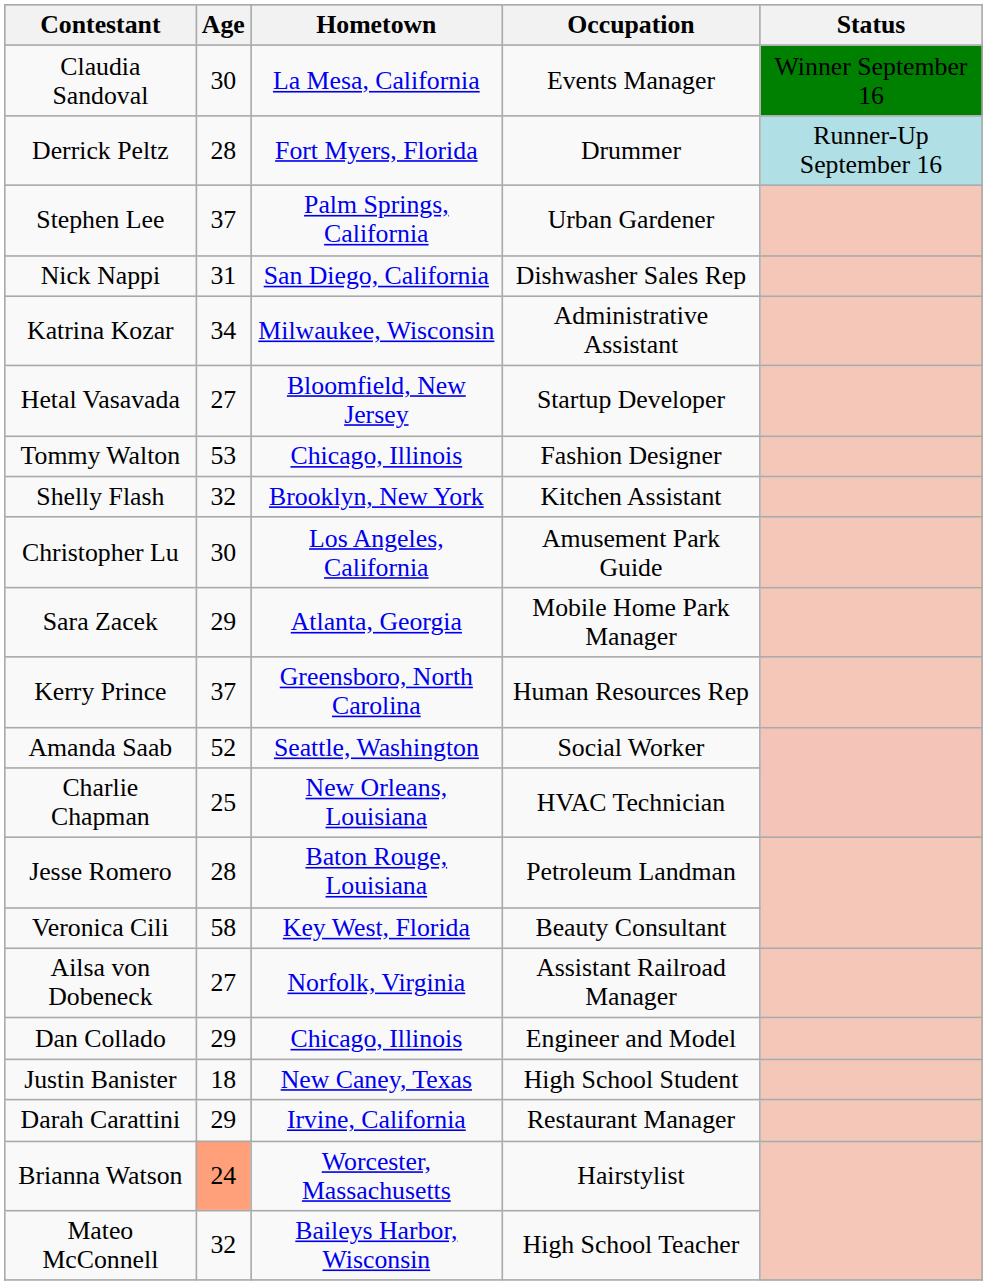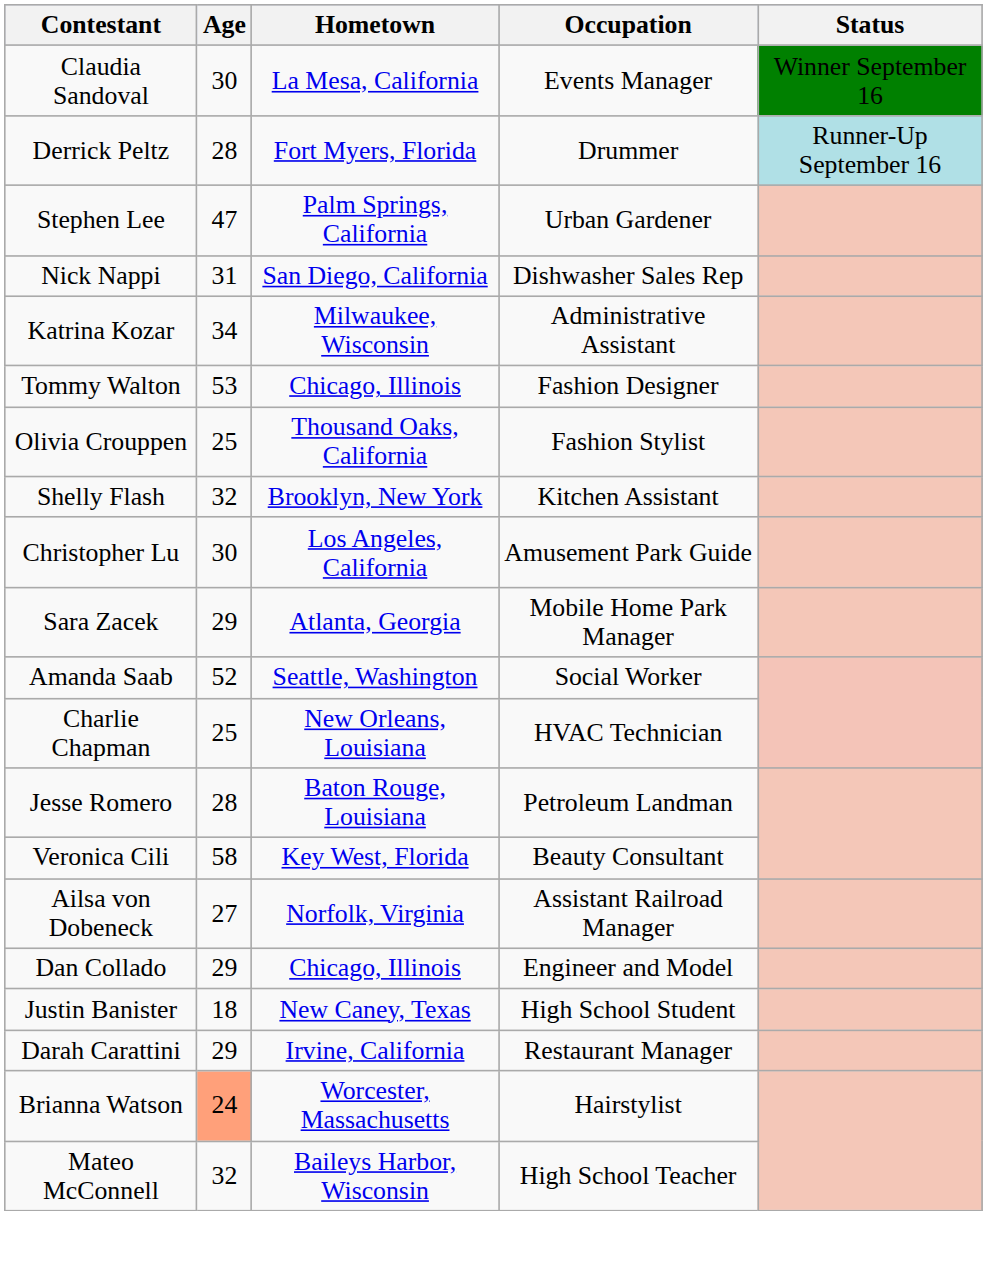Stephen Lee | Age: 37 -> 47
- row: Hetal Vasavada | 27 | Bloomfield, New Jersey | Startup Developer
+ row: Olivia Crouppen | 25 | Thousand Oaks, California | Fashion Stylist
- row: Kerry Prince | 37 | Greensboro, North Carolina | Human Resources Rep
